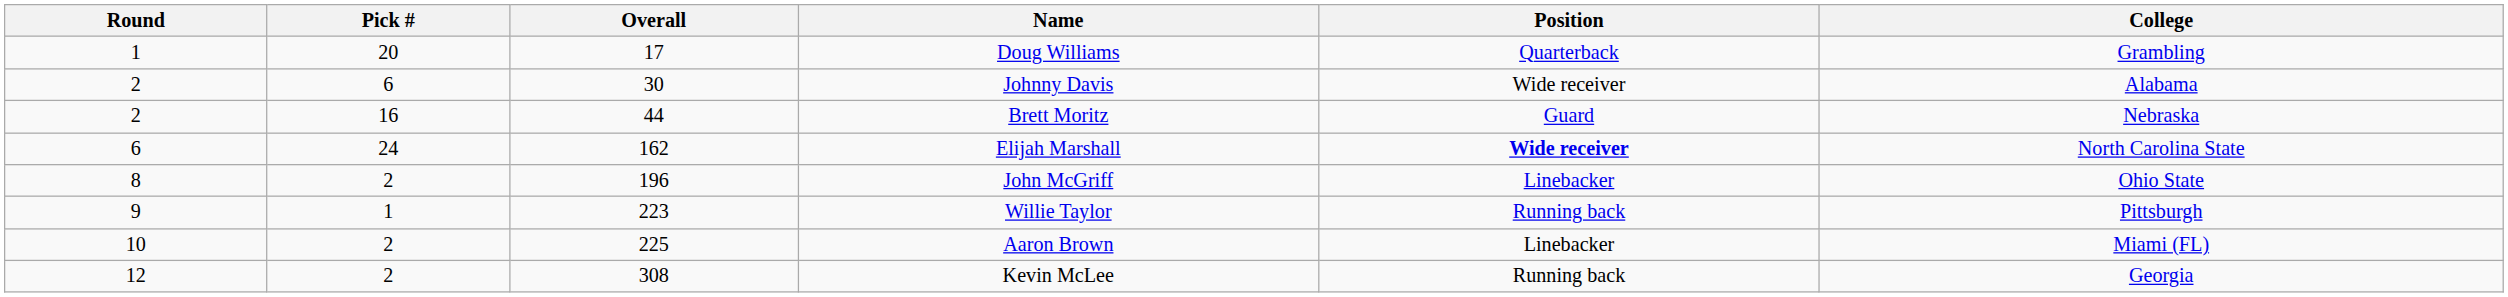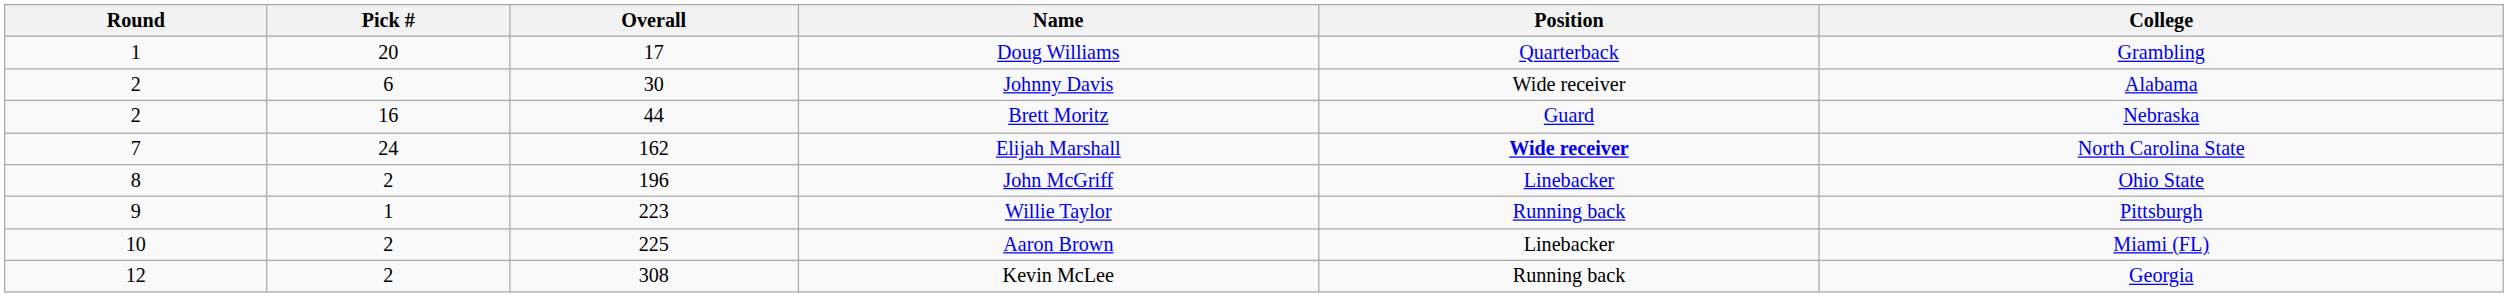Elijah Marshall | Round: 6 -> 7
